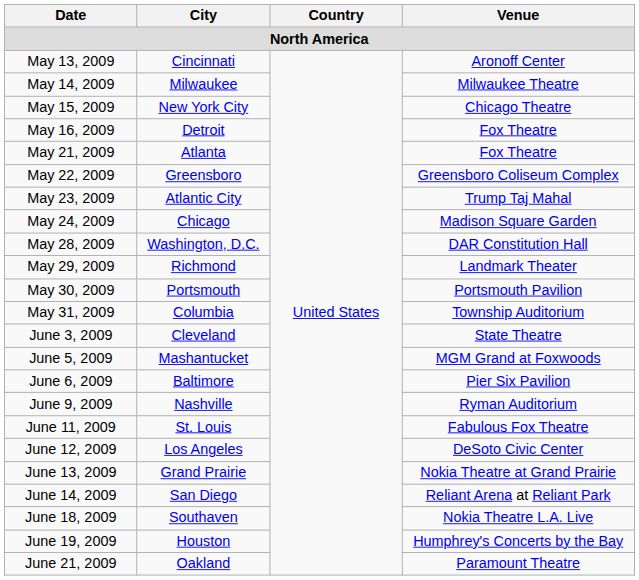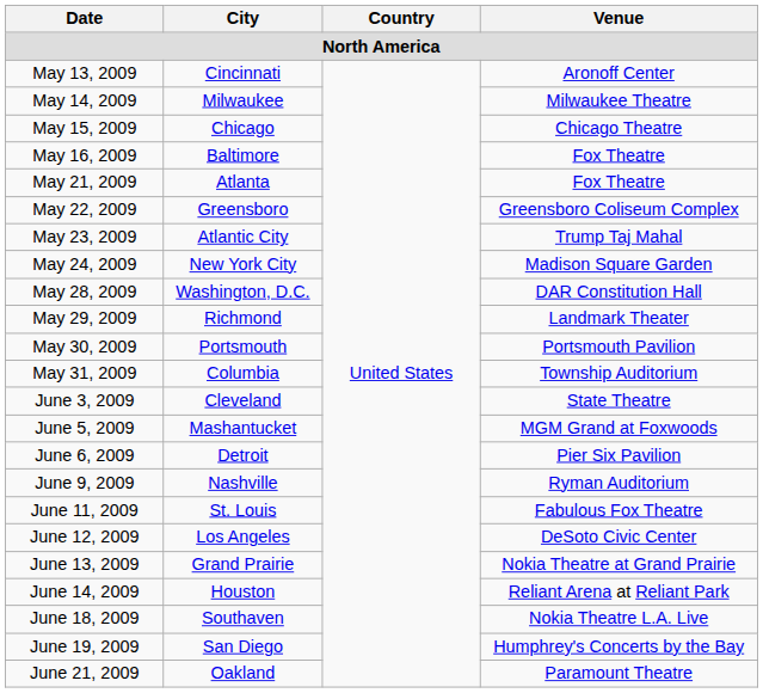May 15, 2009 | City: New York City -> Chicago
May 16, 2009 | City: Detroit -> Baltimore
May 24, 2009 | City: Chicago -> New York City
June 6, 2009 | City: Baltimore -> Detroit
June 14, 2009 | City: San Diego -> Houston
June 19, 2009 | City: Houston -> San Diego
